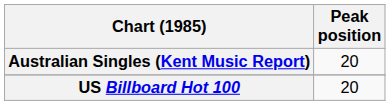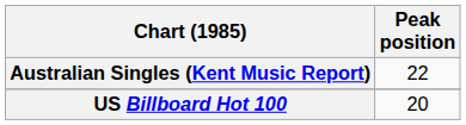Australian Singles (Kent Music Report) | Peak position: 20 -> 22
